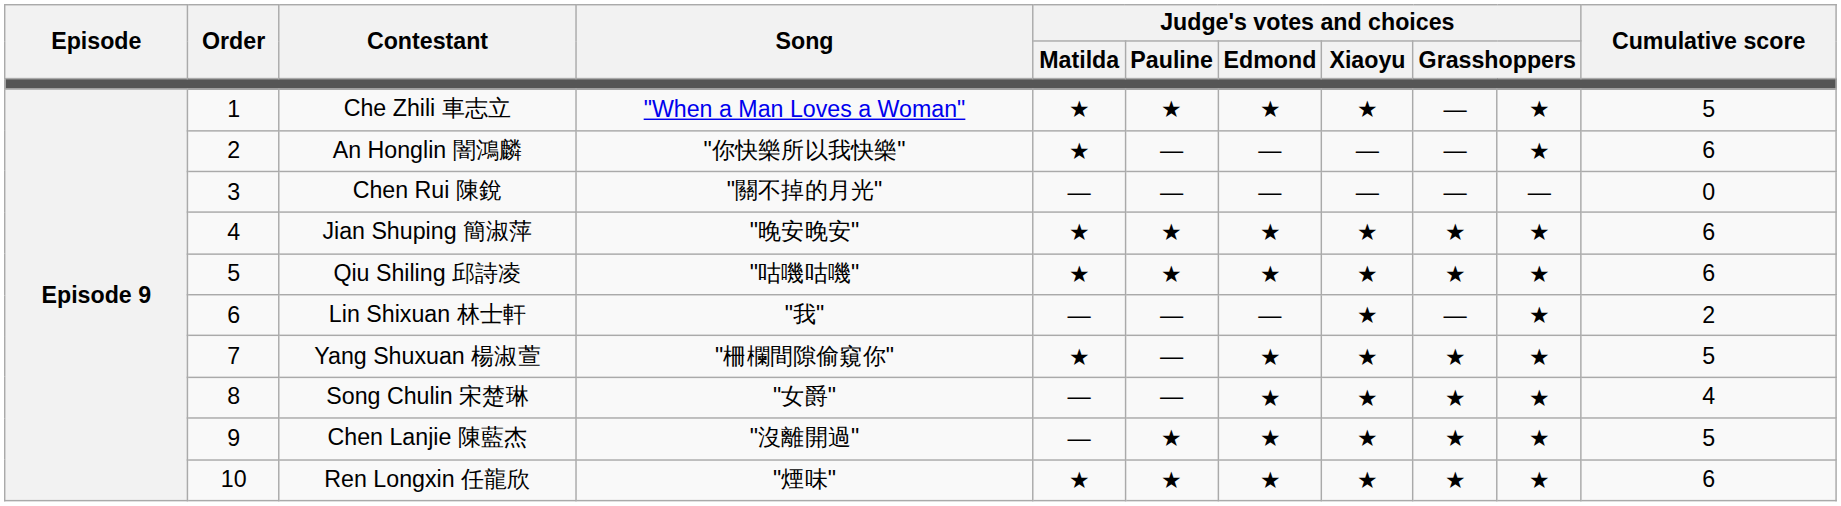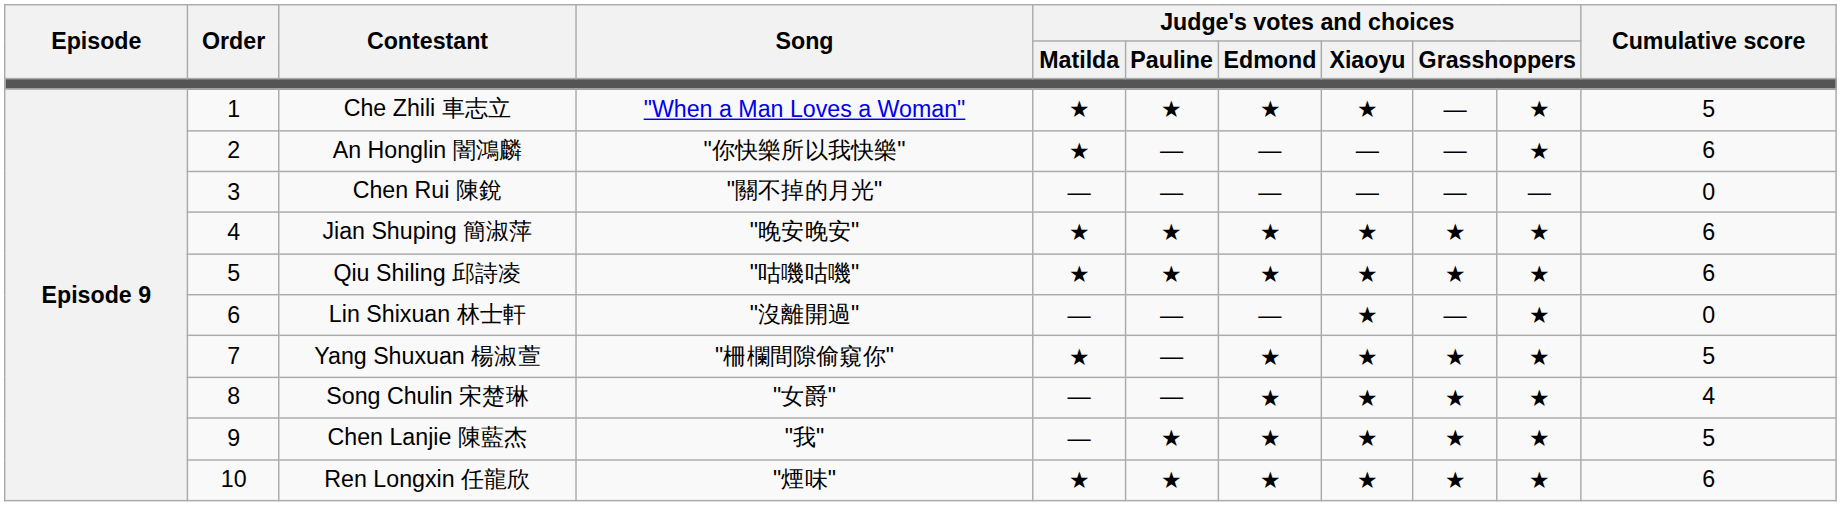Lin Shixuan 林士軒 | Song: "我" -> "沒離開過"
Lin Shixuan 林士軒 | Cumulative score: 2 -> 0
Chen Lanjie 陳藍杰 | Song: "沒離開過" -> "我"
